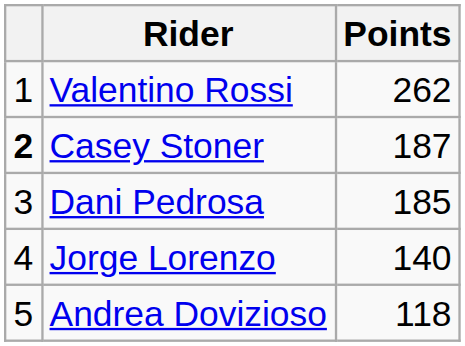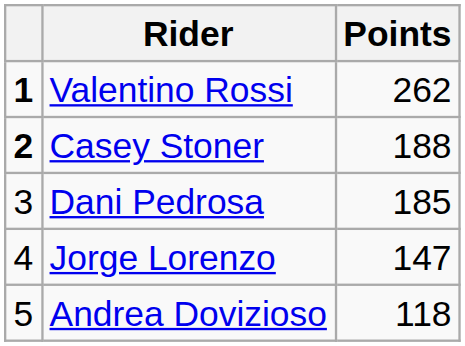Valentino Rossi | column 1: normal -> bold
Casey Stoner | Points: 187 -> 188
Jorge Lorenzo | Points: 140 -> 147
